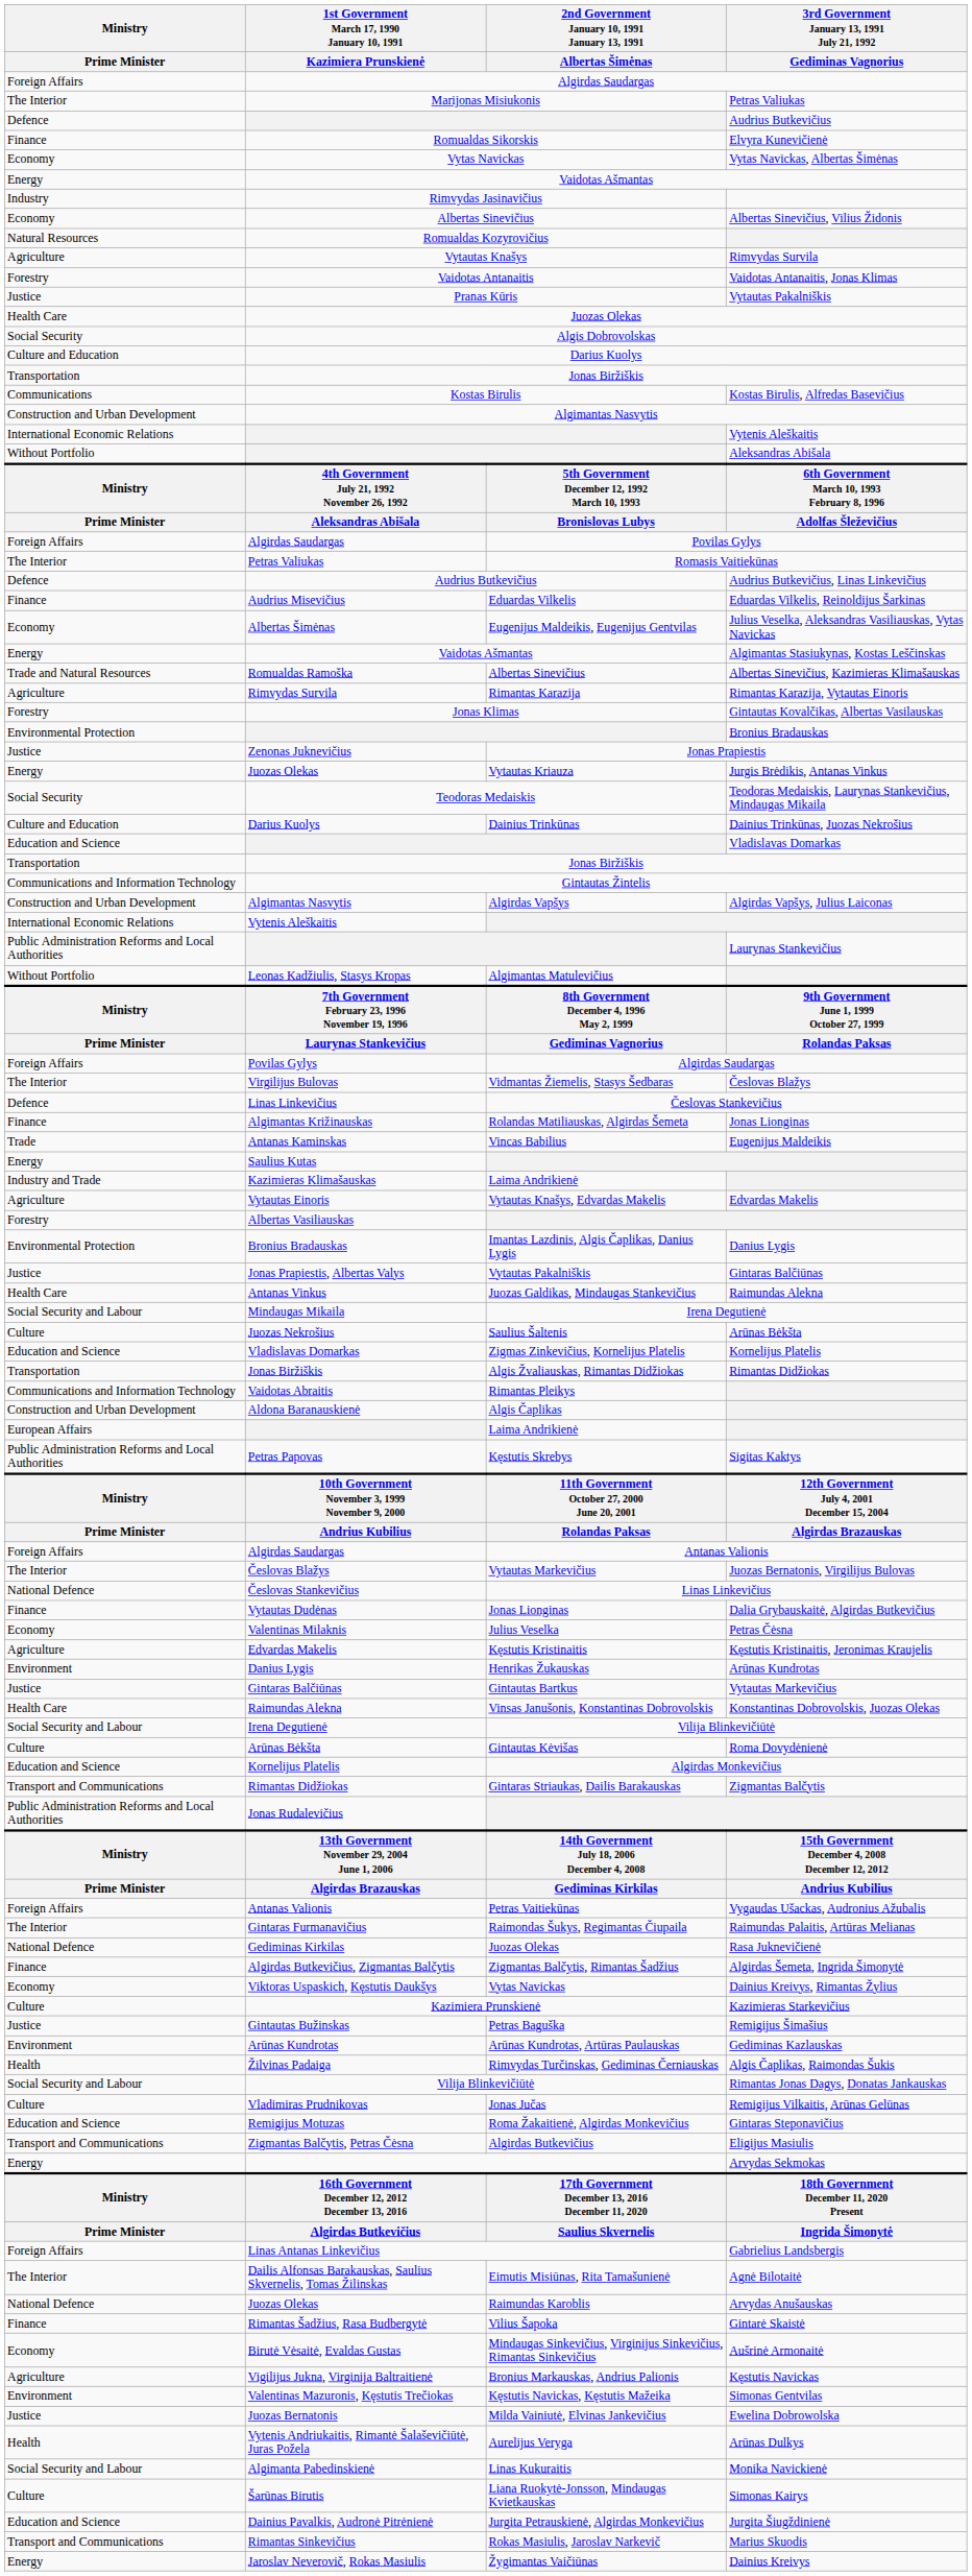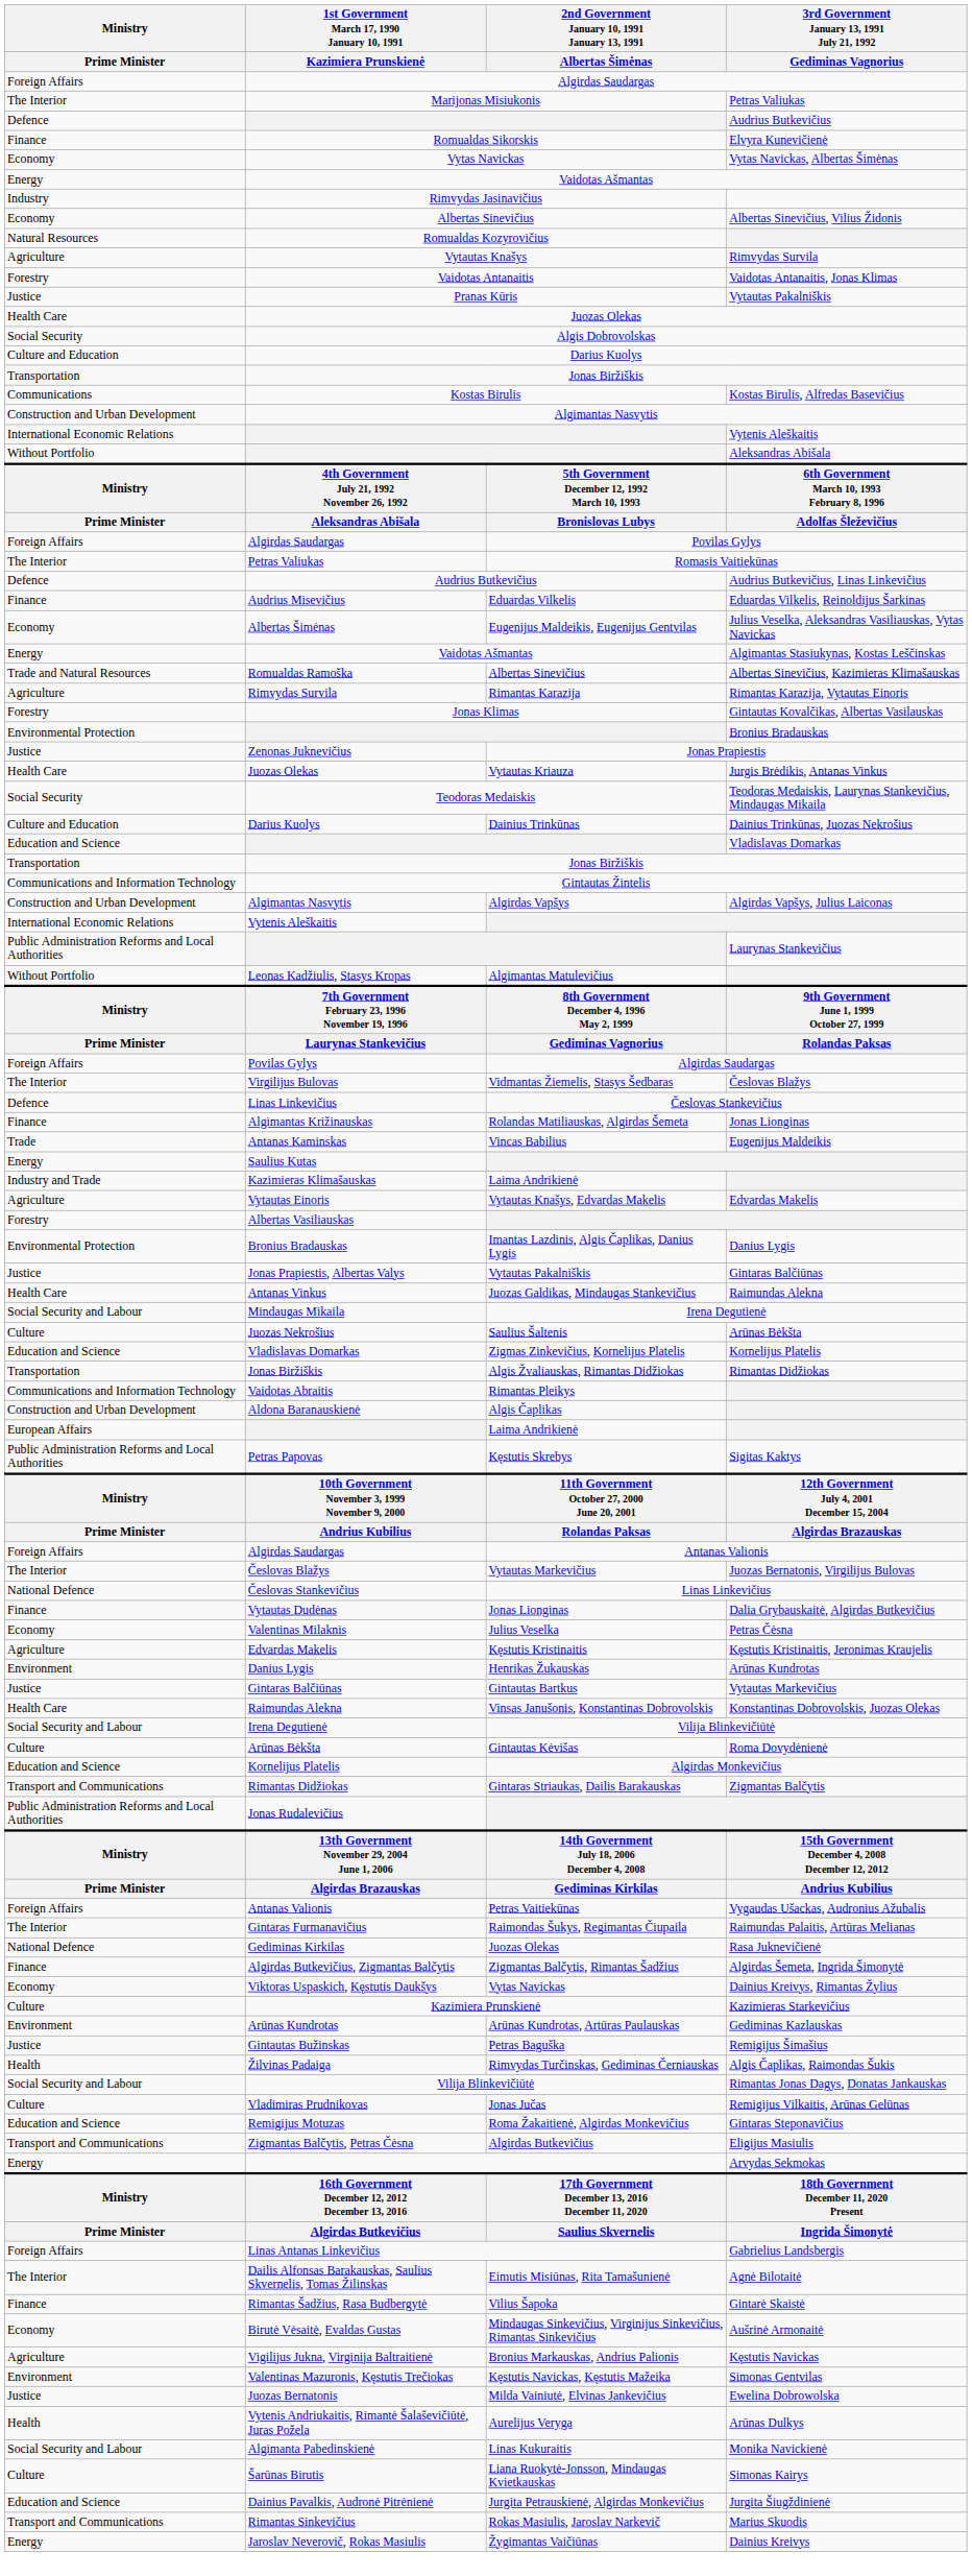Jurgis Brėdikis, Antanas Vinkus | Ministry / Prime Minister: Energy -> Health Care
rows swapped: Gediminas Kazlauskas <-> Remigijus Šimašius
- row: National Defence | Juozas Olekas | Raimundas Karoblis | Arvydas Anušauskas
